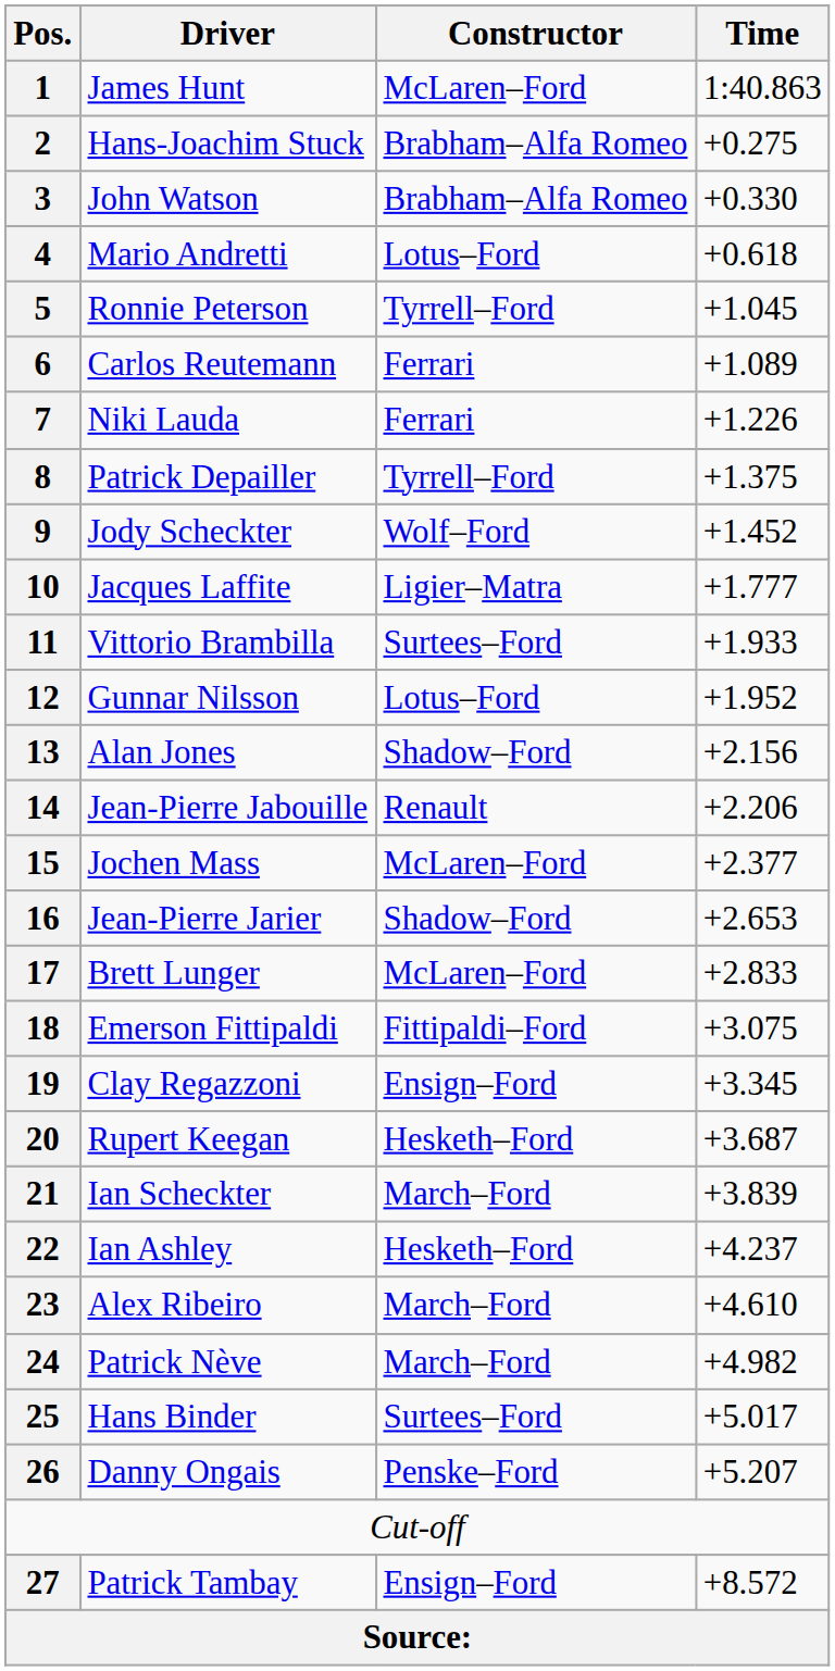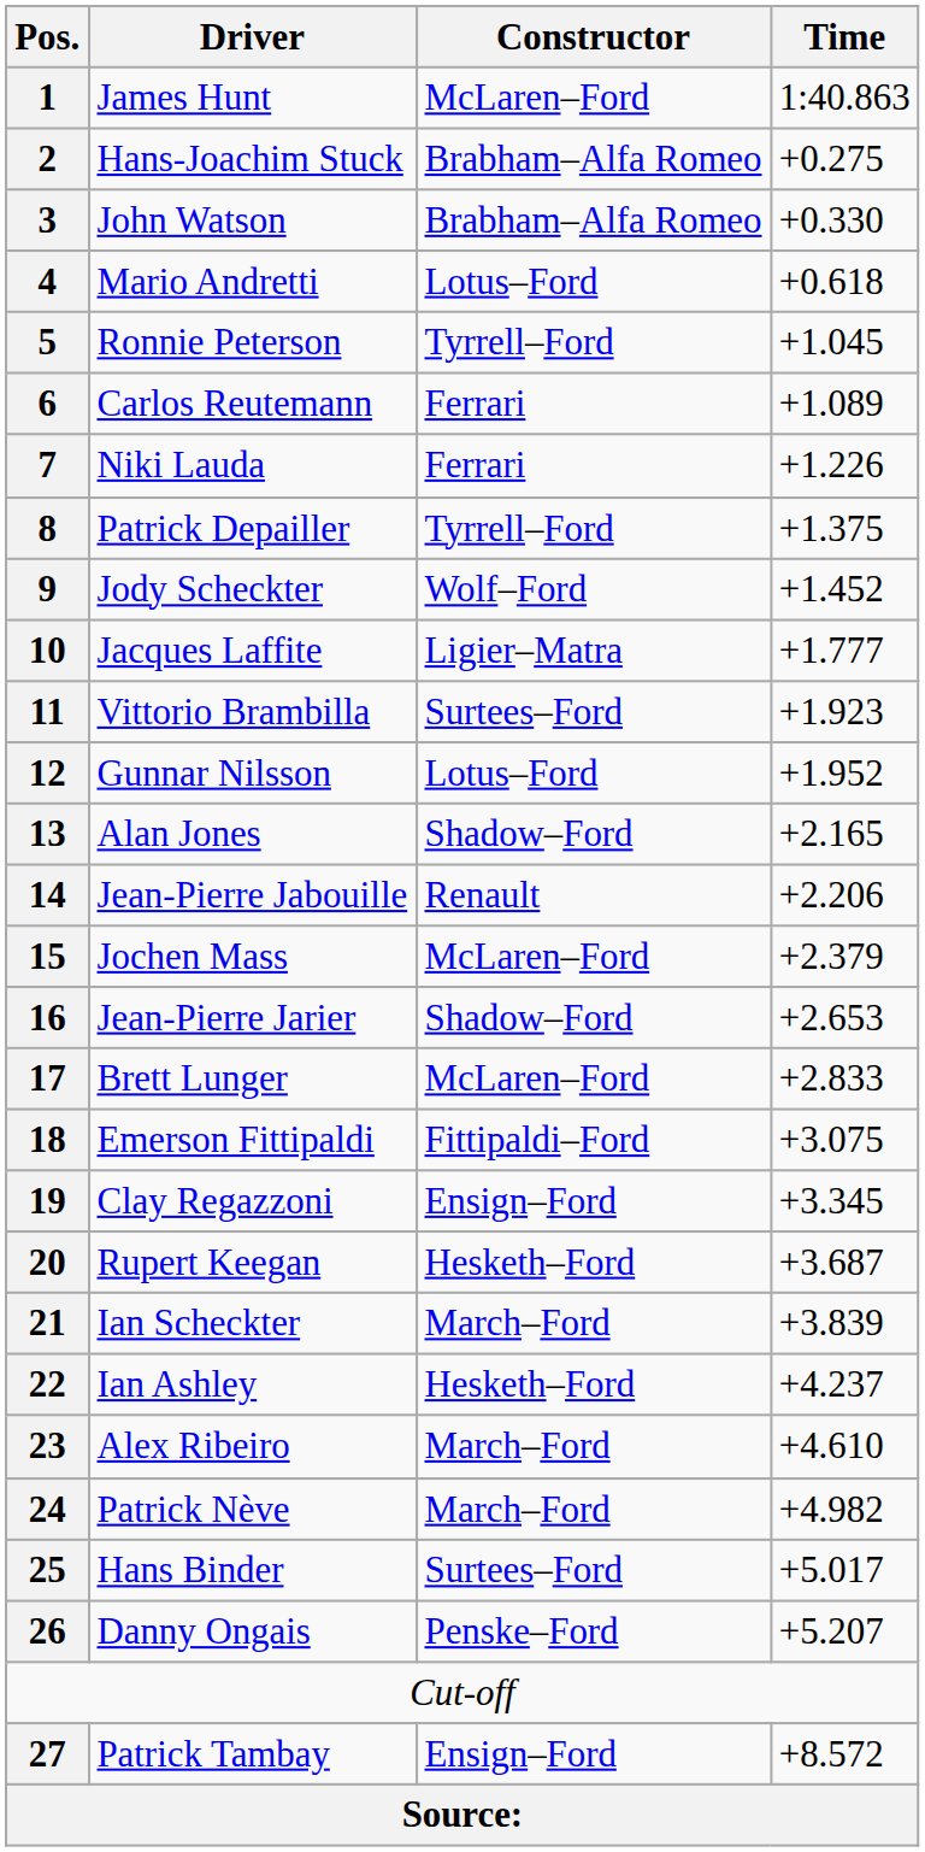11 | Time: +1.933 -> +1.923
13 | Time: +2.156 -> +2.165
15 | Time: +2.377 -> +2.379
